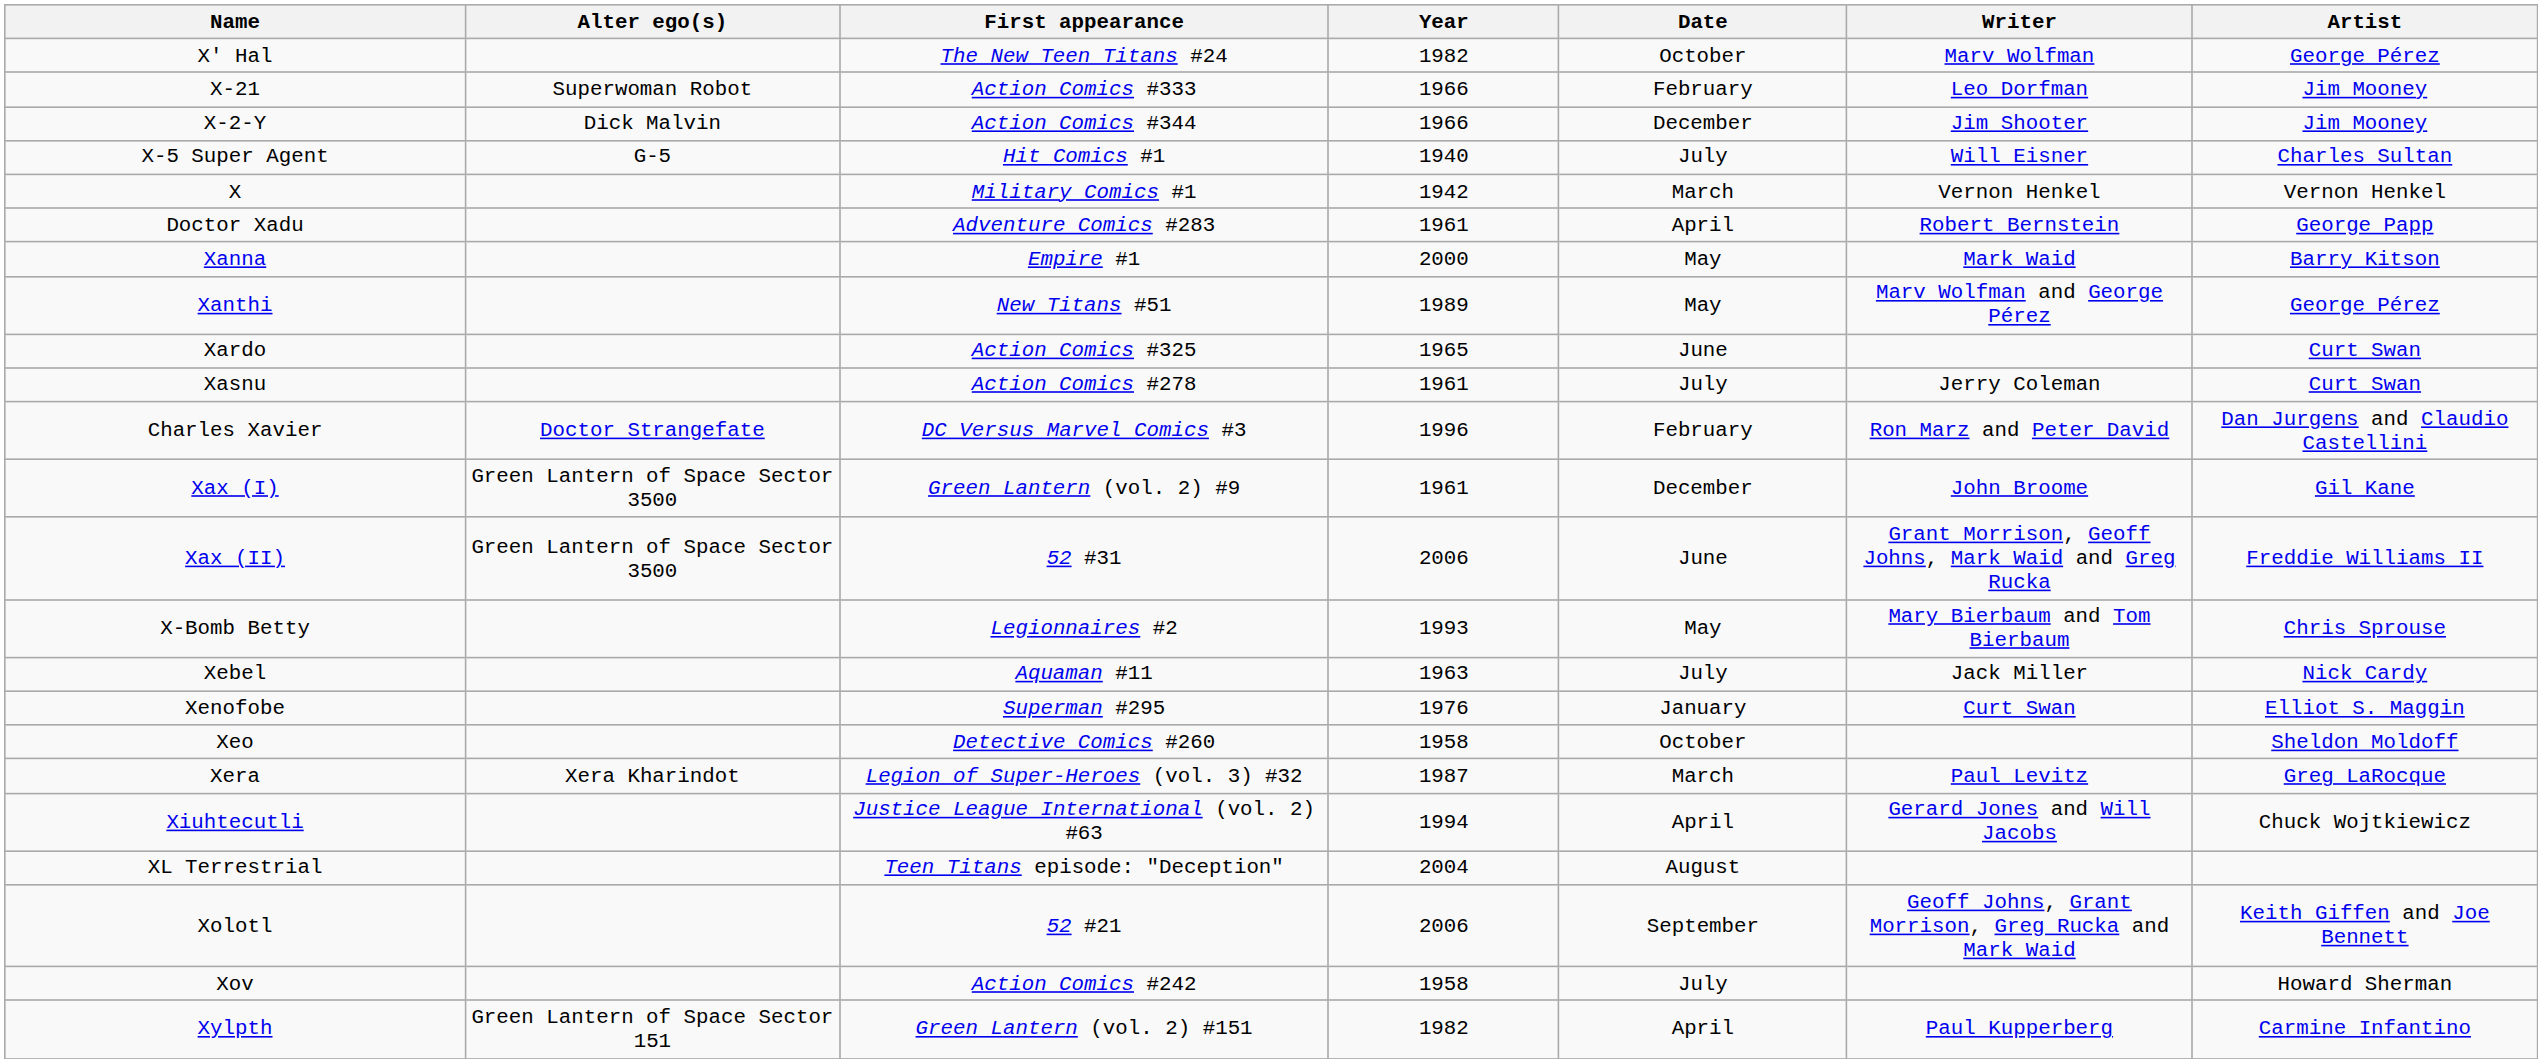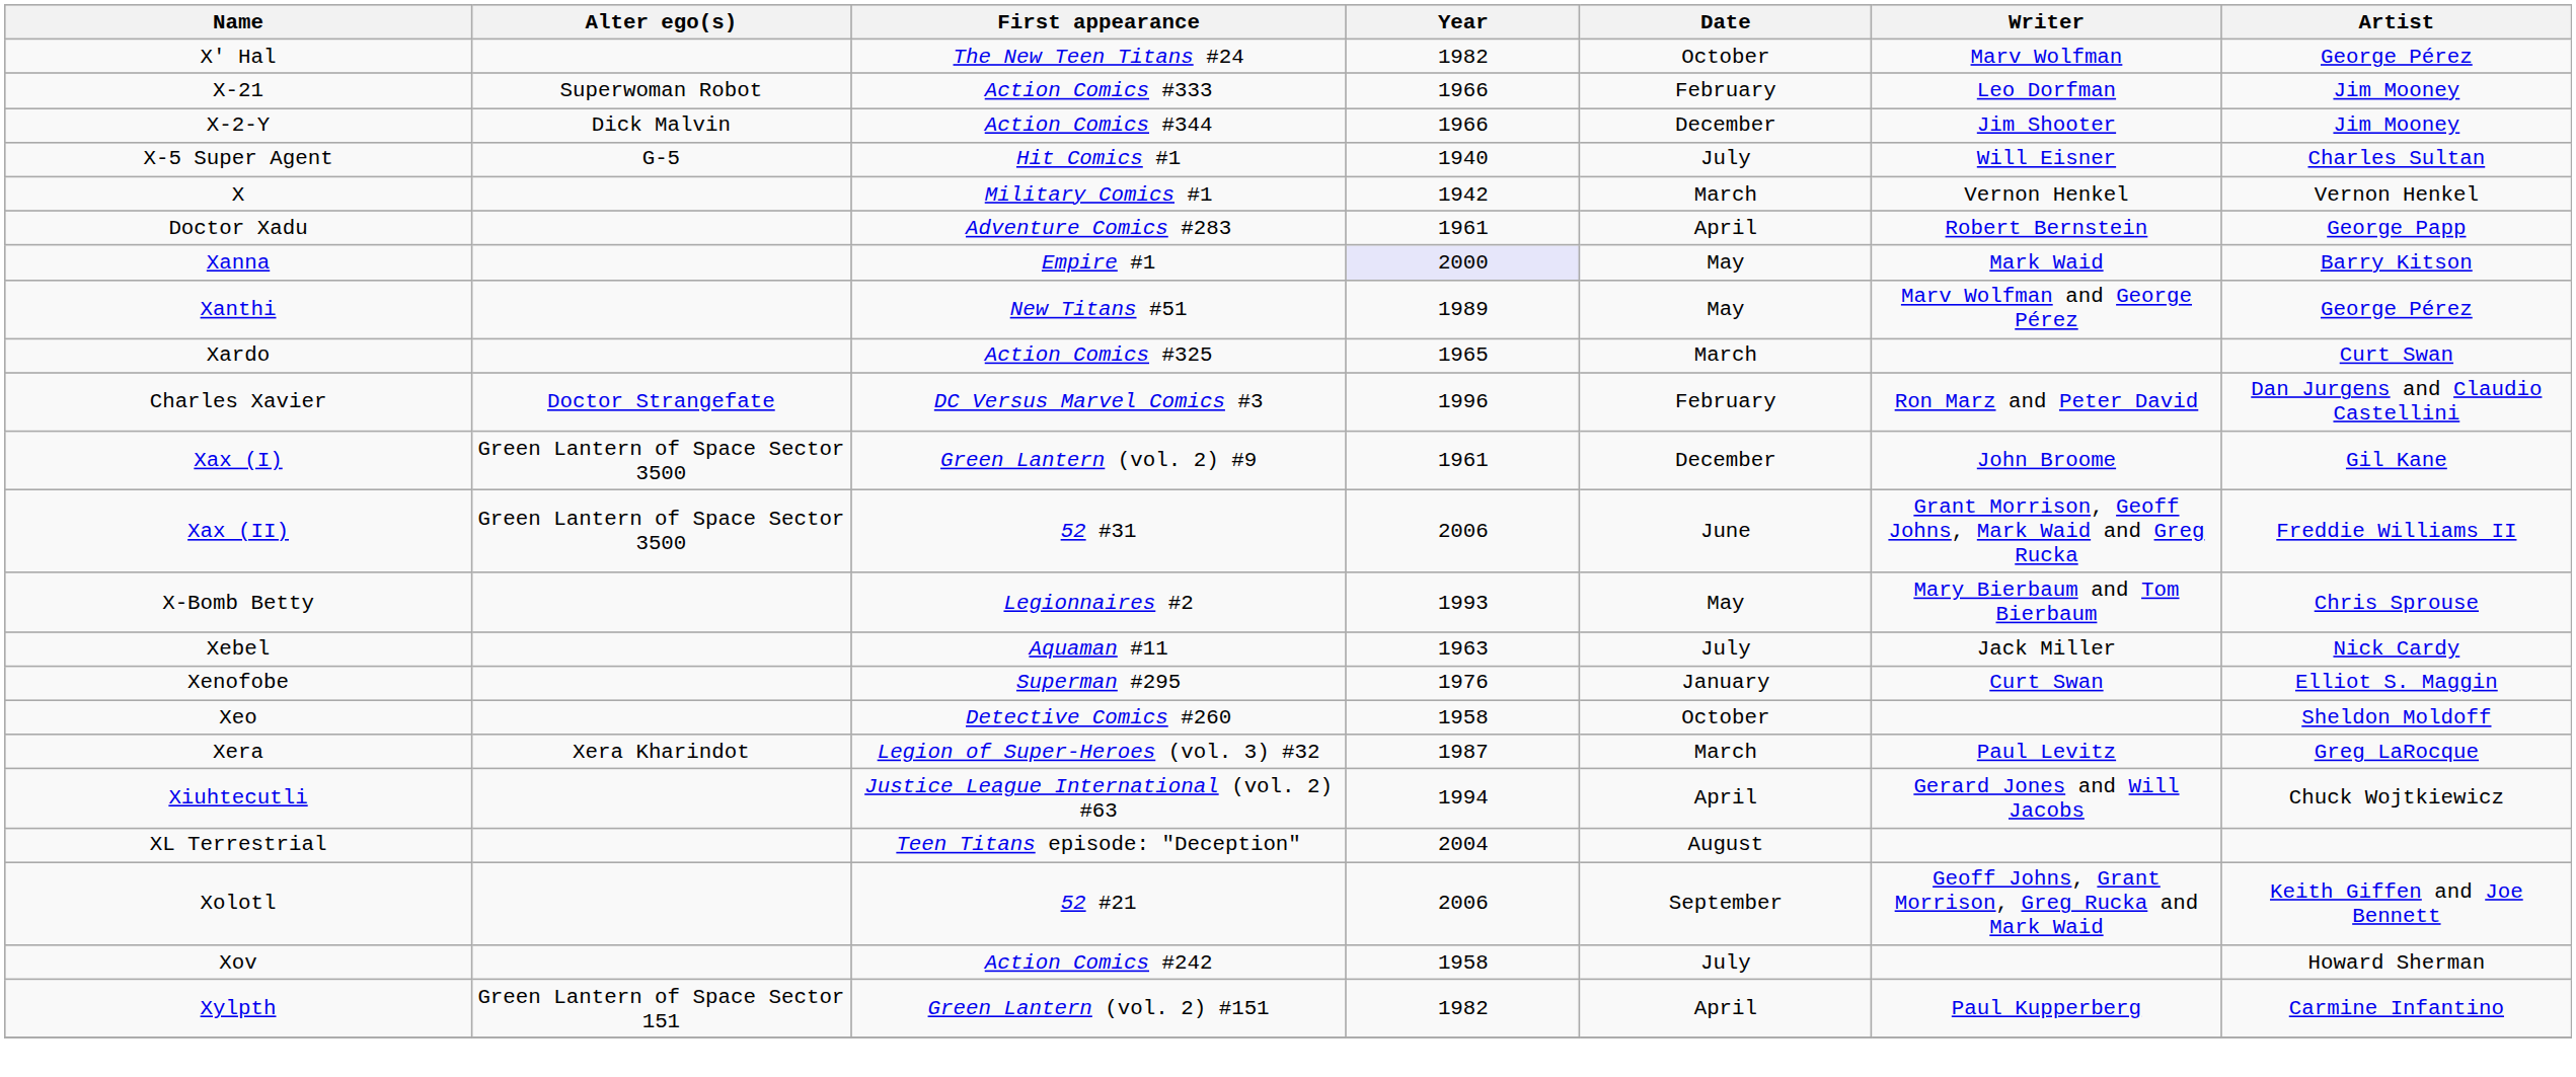Xanna | Year: no background -> lavender background
Xardo | Date: June -> March
- row: Xasnu | Action Comics #278 | 1961 | July | Jerry Coleman | Curt Swan
